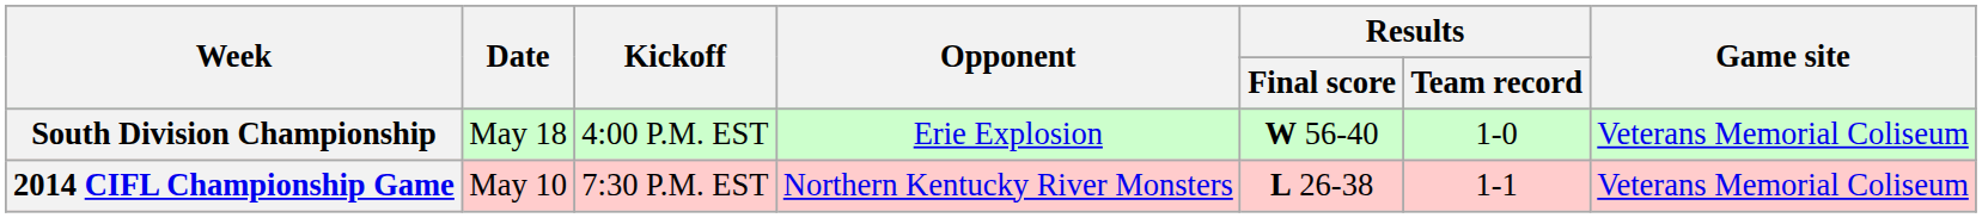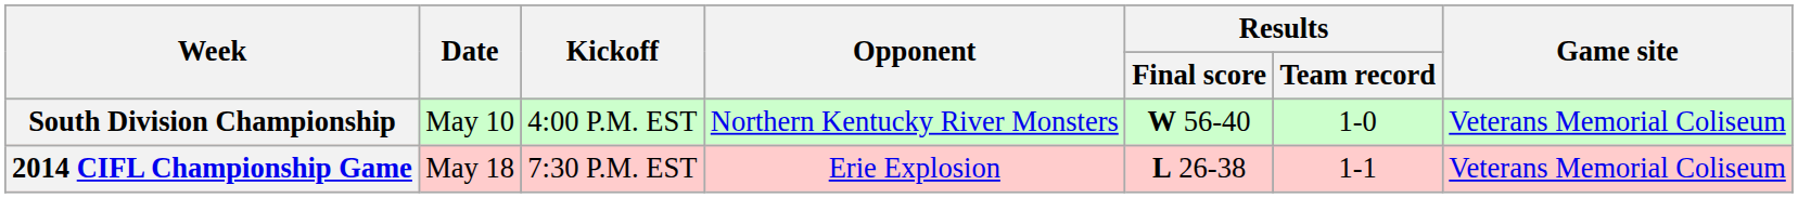South Division Championship | Date: May 18 -> May 10
South Division Championship | Opponent: Erie Explosion -> Northern Kentucky River Monsters
2014 CIFL Championship Game | Date: May 10 -> May 18
2014 CIFL Championship Game | Opponent: Northern Kentucky River Monsters -> Erie Explosion
